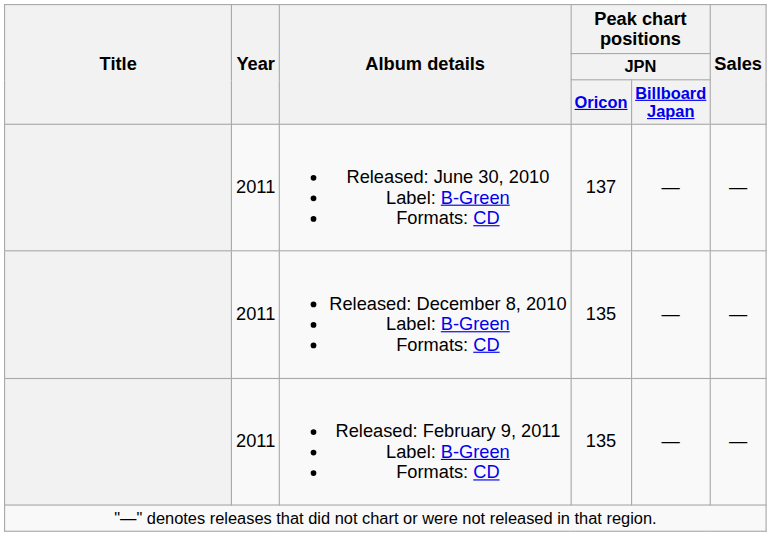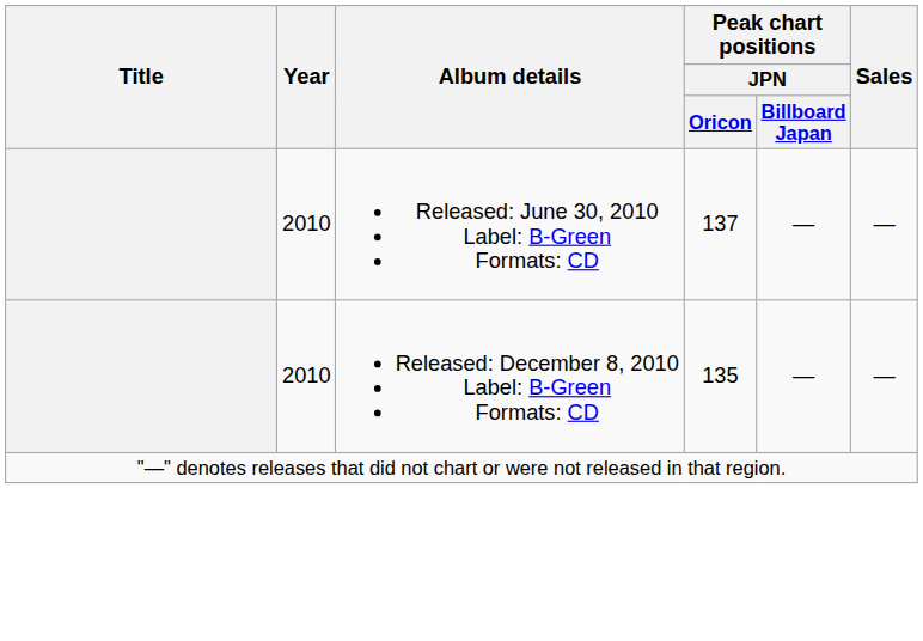Released: June 30, 2010 Label: B-Green Formats: CD | Year: 2011 -> 2010
Released: December 8, 2010 Label: B-Green Formats: CD | Year: 2011 -> 2010
- row: 2011 | Released: February 9, 2011 Label: B-Green Formats: CD | 135 | — | —
